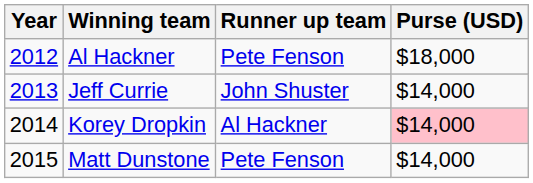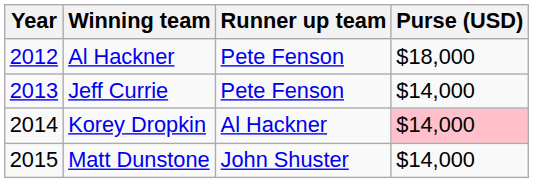Jeff Currie | Runner up team: John Shuster -> Pete Fenson
Matt Dunstone | Runner up team: Pete Fenson -> John Shuster
